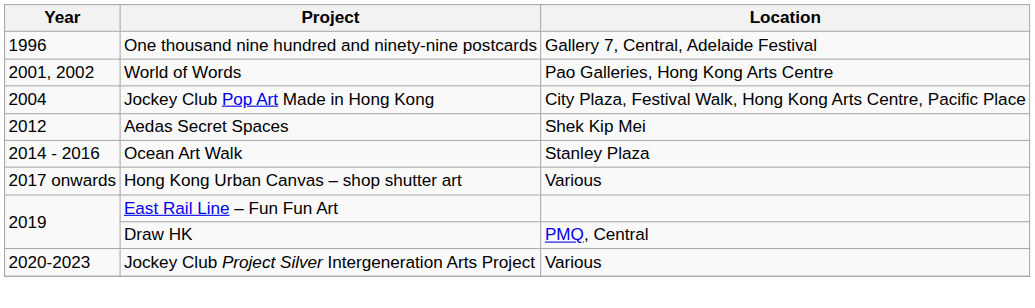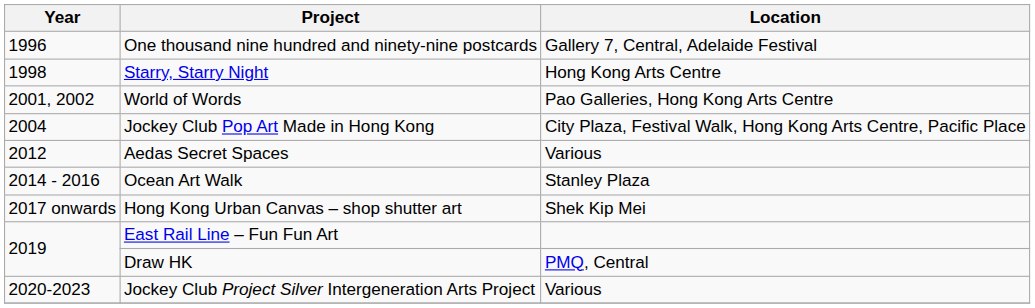+ row: 1998 | Starry, Starry Night | Hong Kong Arts Centre
Aedas Secret Spaces | Location: Shek Kip Mei -> Various
Hong Kong Urban Canvas – shop shutter art | Location: Various -> Shek Kip Mei
